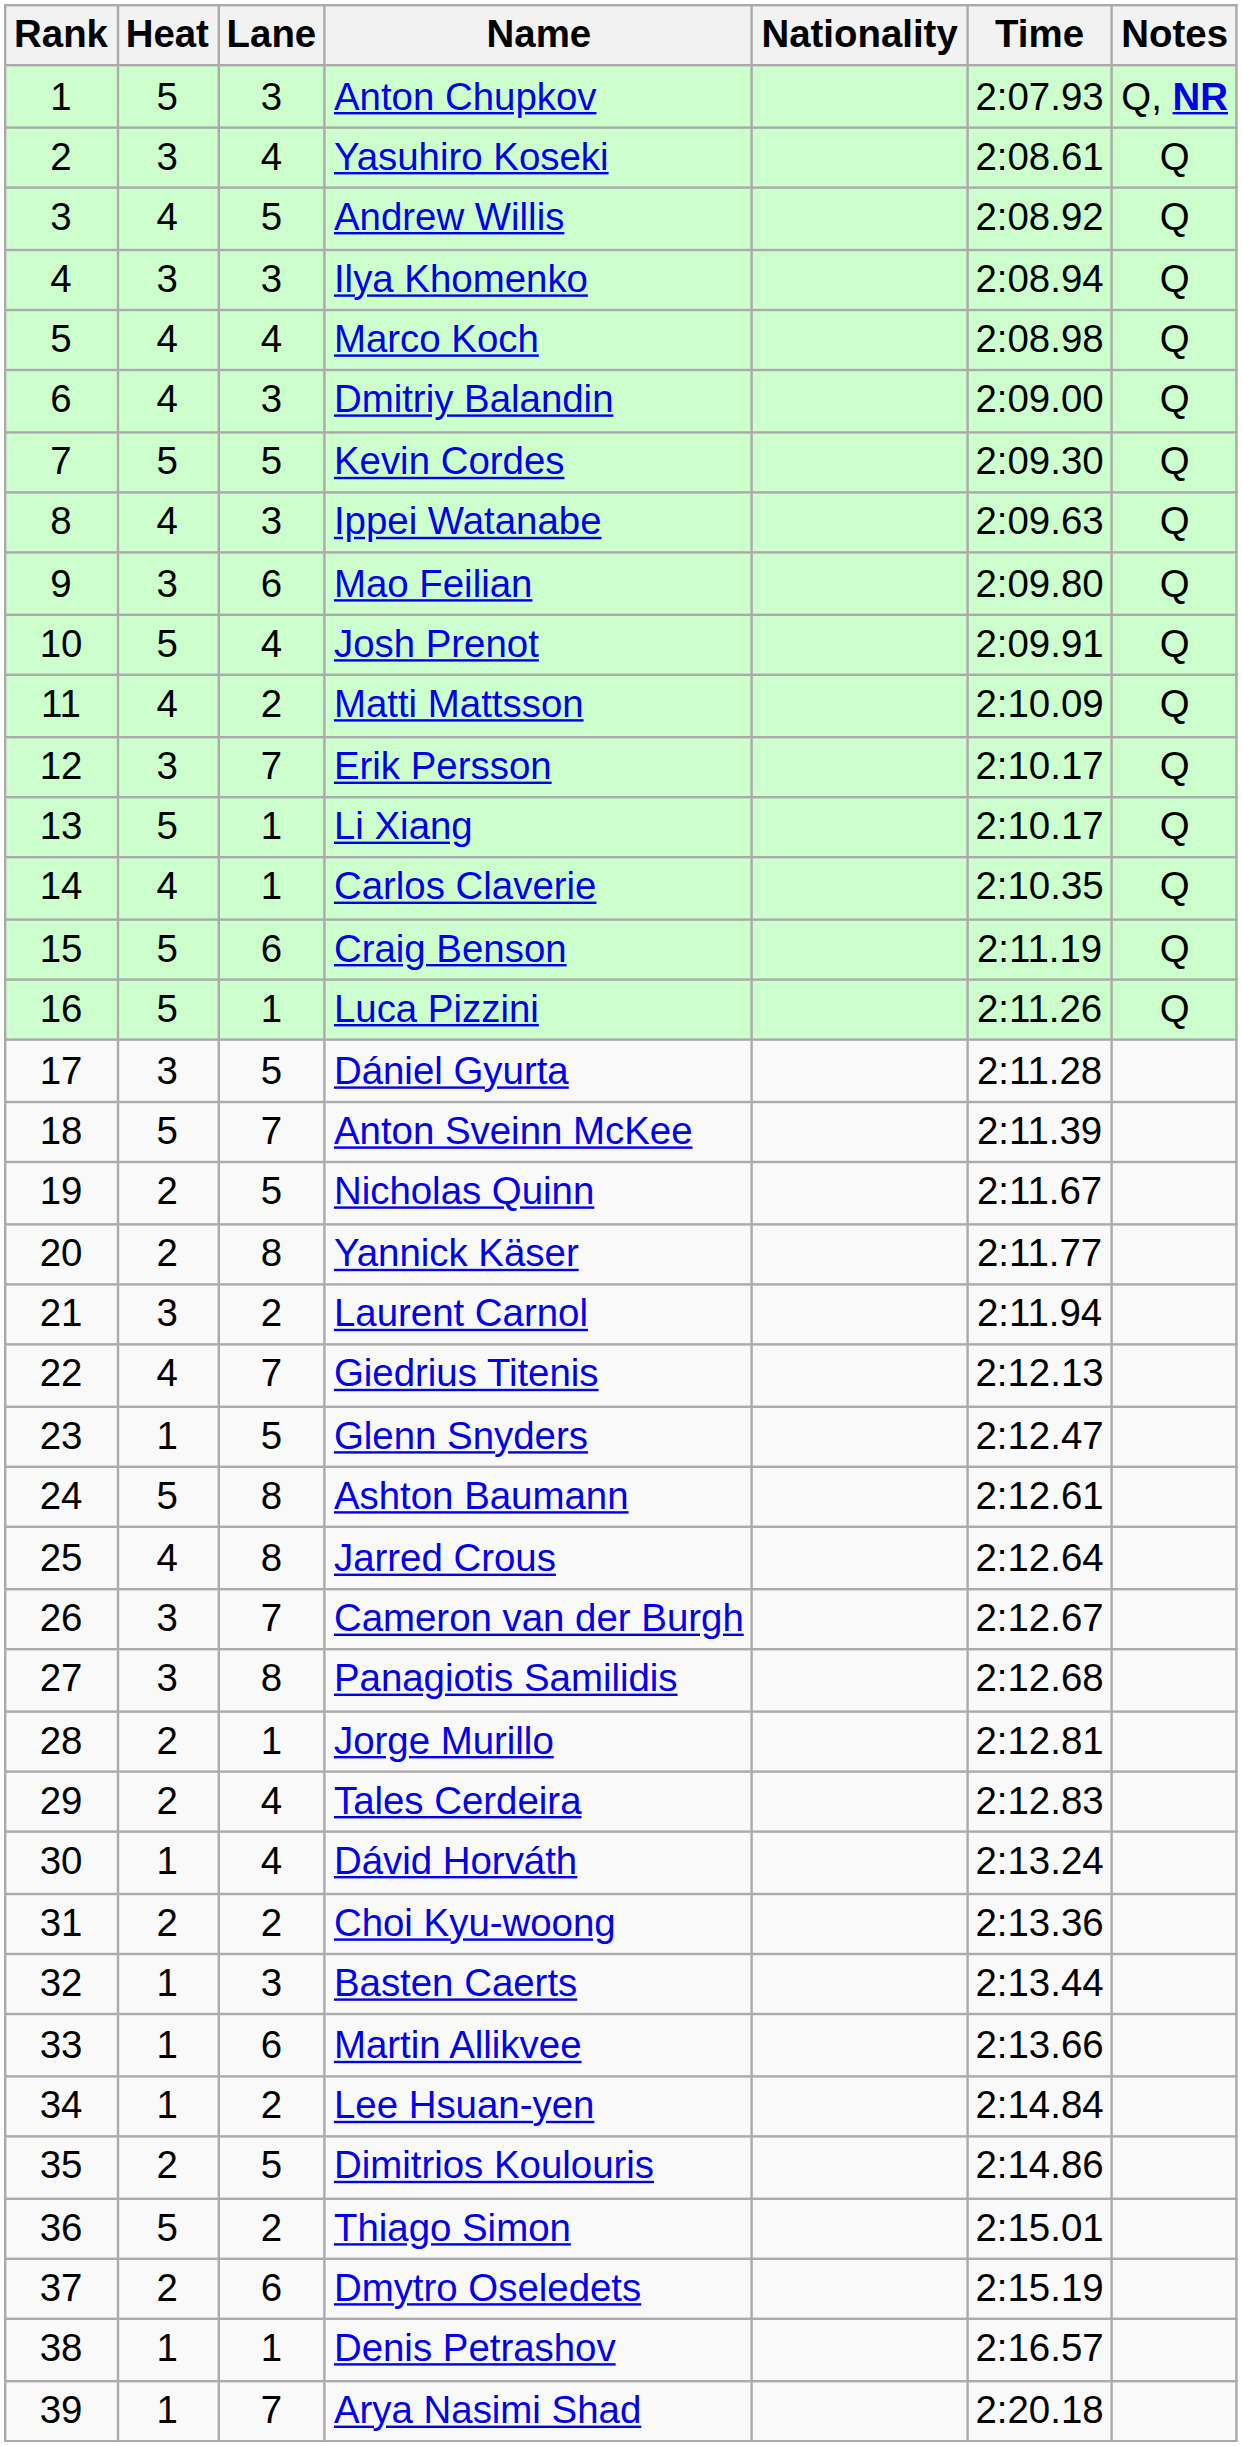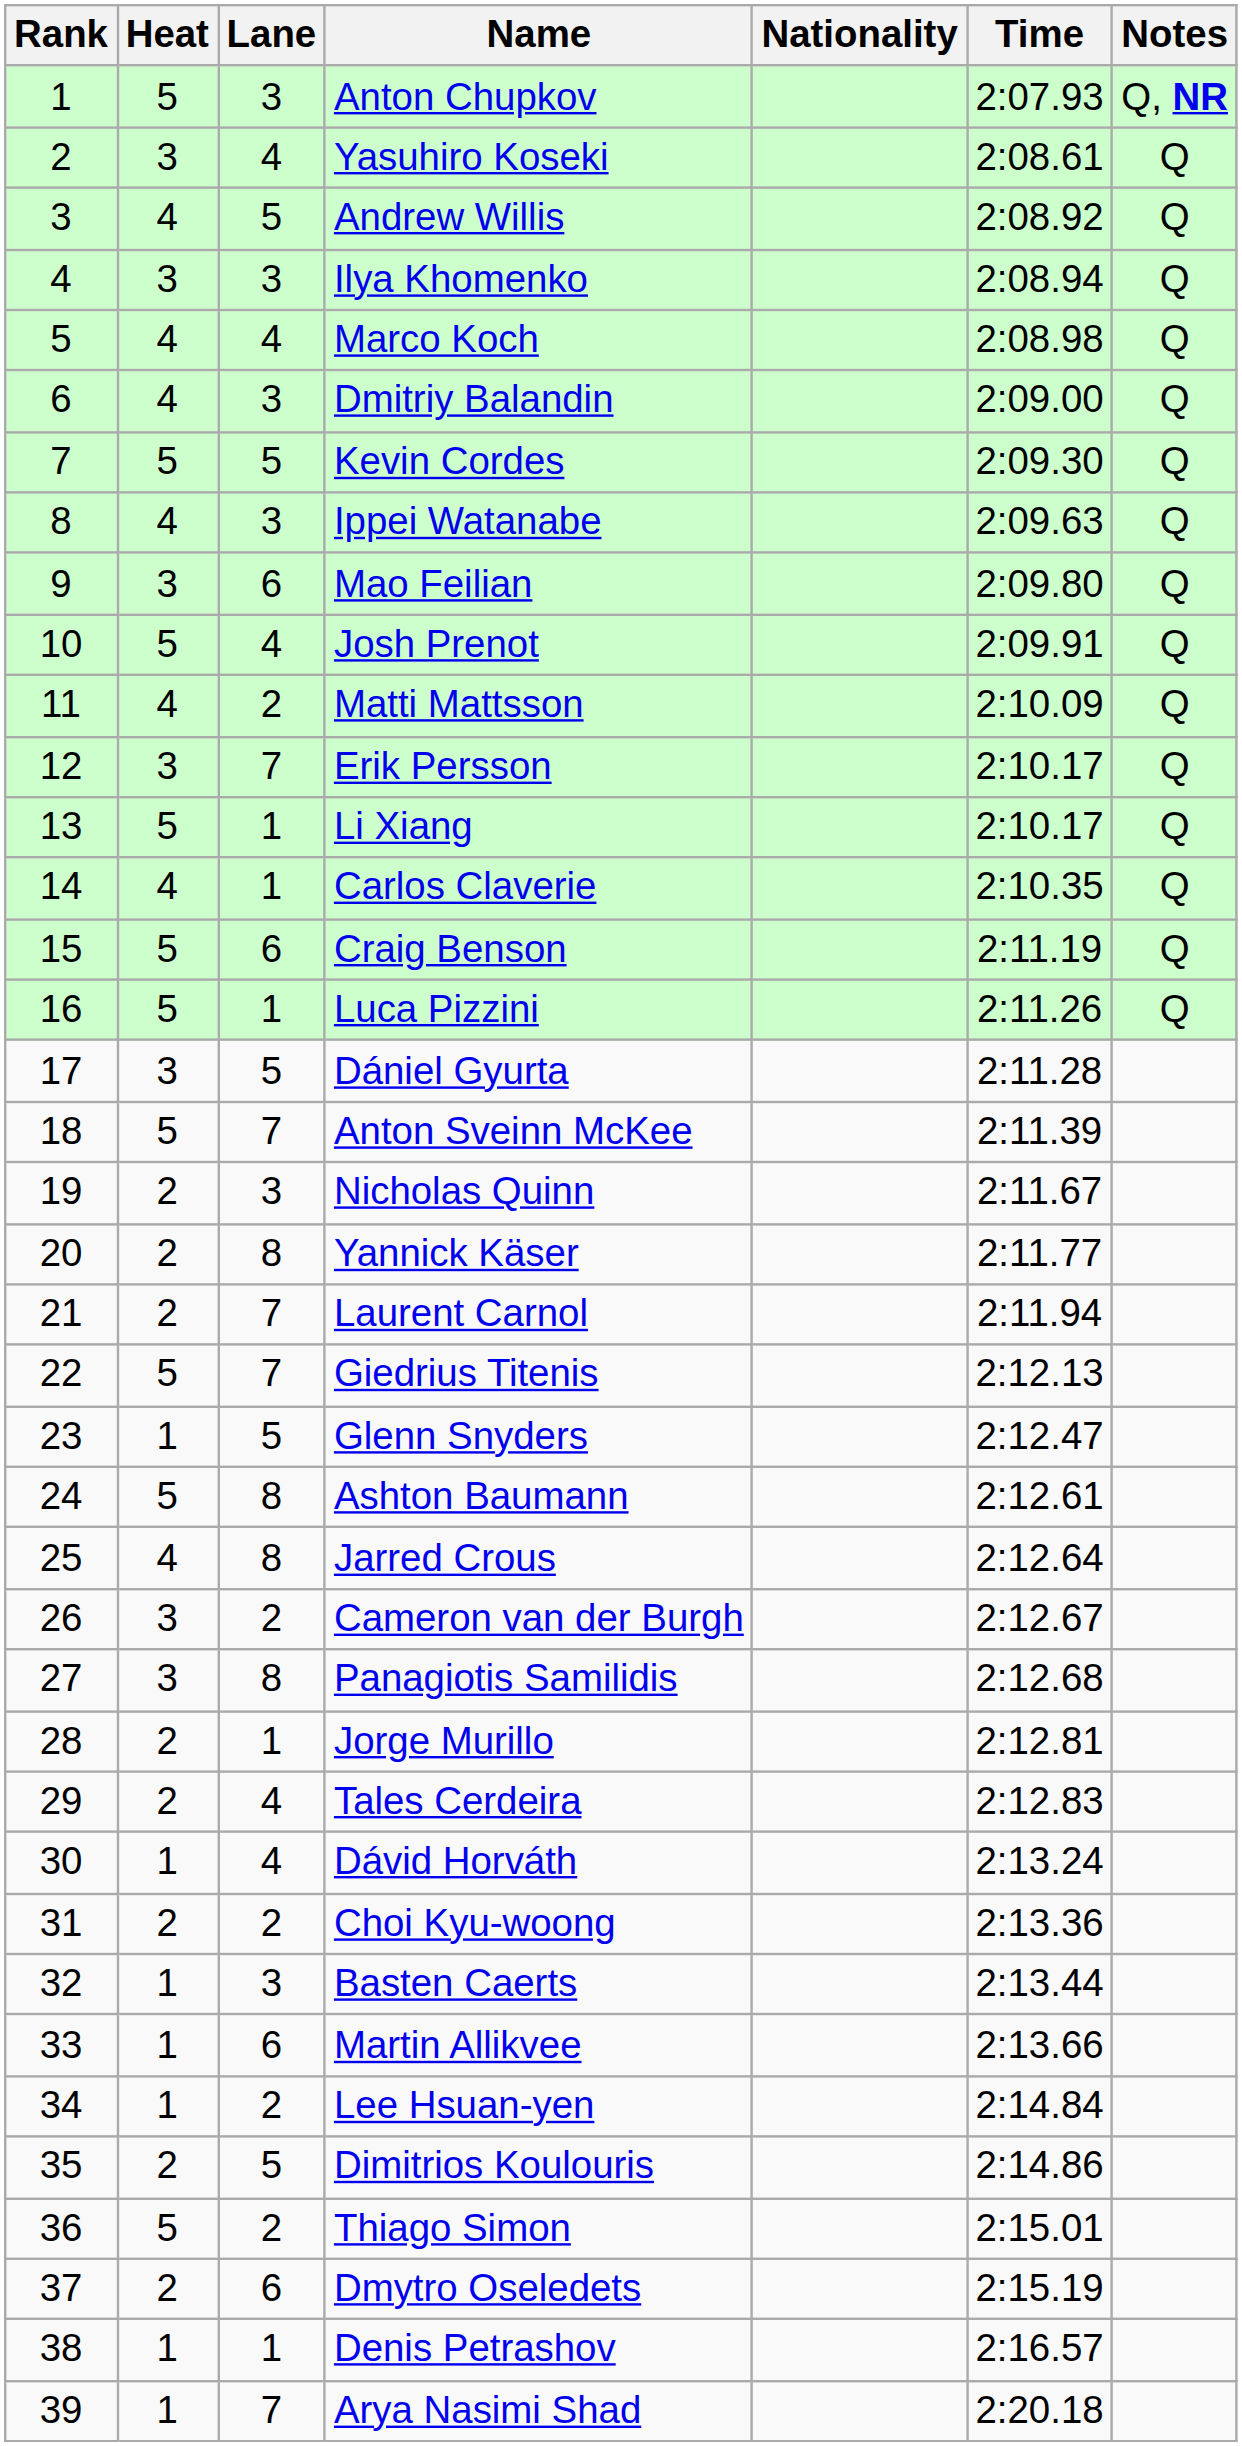Nicholas Quinn | Lane: 5 -> 3
Laurent Carnol | Heat: 3 -> 2
Laurent Carnol | Lane: 2 -> 7
Giedrius Titenis | Heat: 4 -> 5
Cameron van der Burgh | Lane: 7 -> 2
